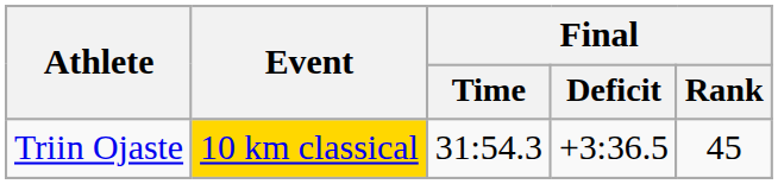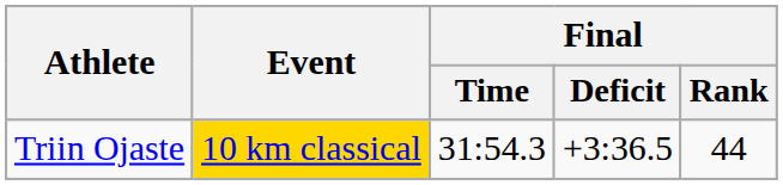Triin Ojaste | Final / Rank: 45 -> 44
